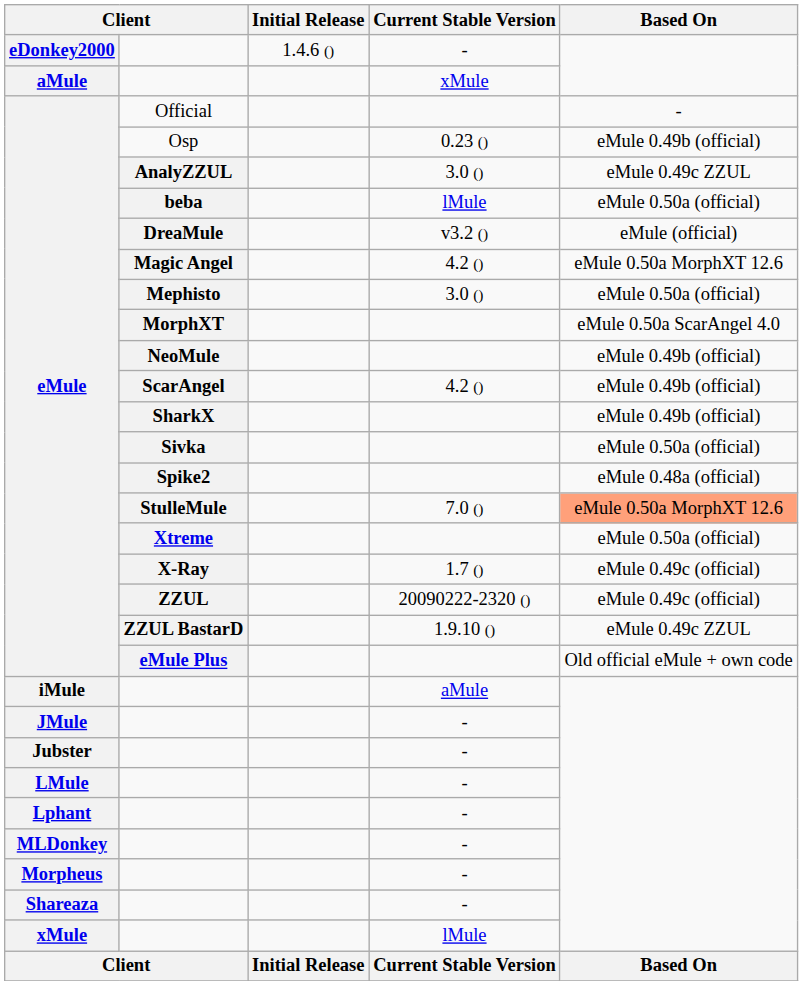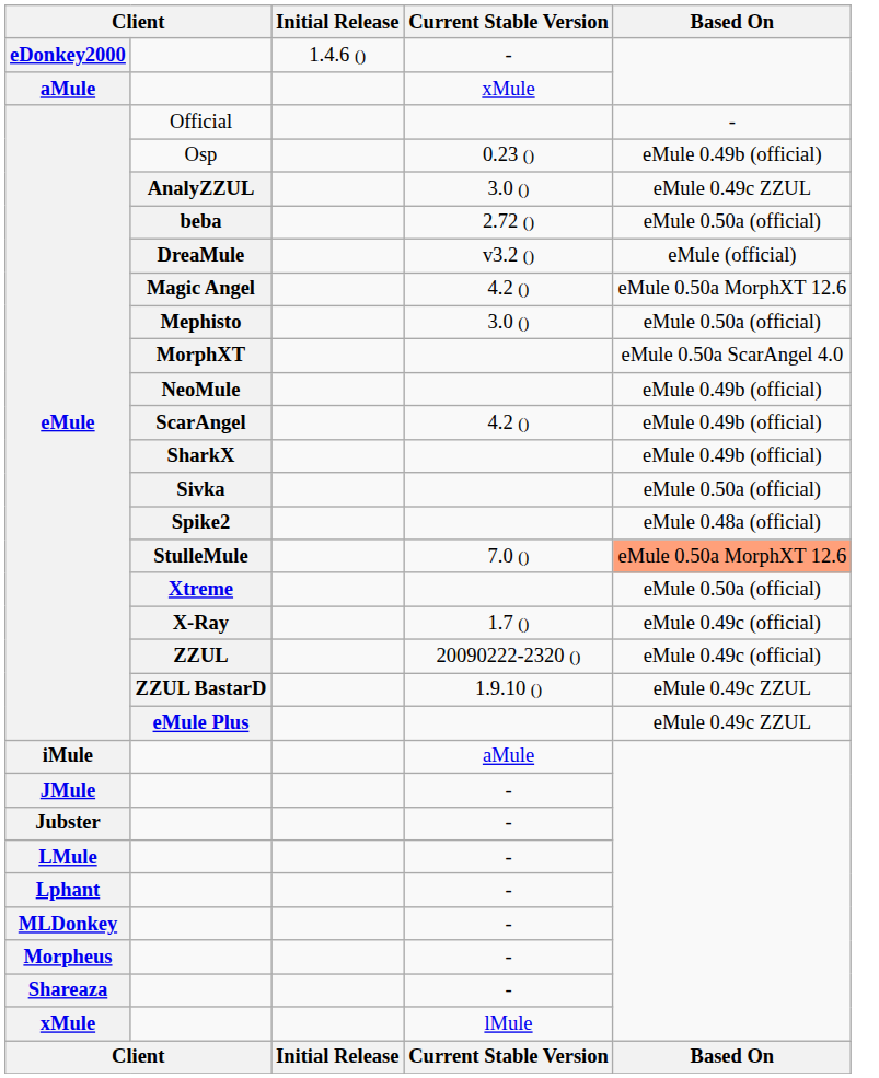beba | Current Stable Version: lMule -> 2.72 ()
eMule Plus | Based On: Old official eMule + own code -> eMule 0.49c ZZUL
